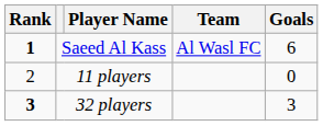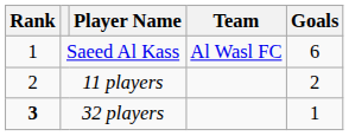Saeed Al Kass | Rank: bold -> normal
11 players | Goals: 0 -> 2
32 players | Goals: 3 -> 1
